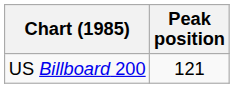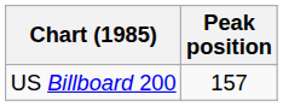US Billboard 200 | Peak position: 121 -> 157
